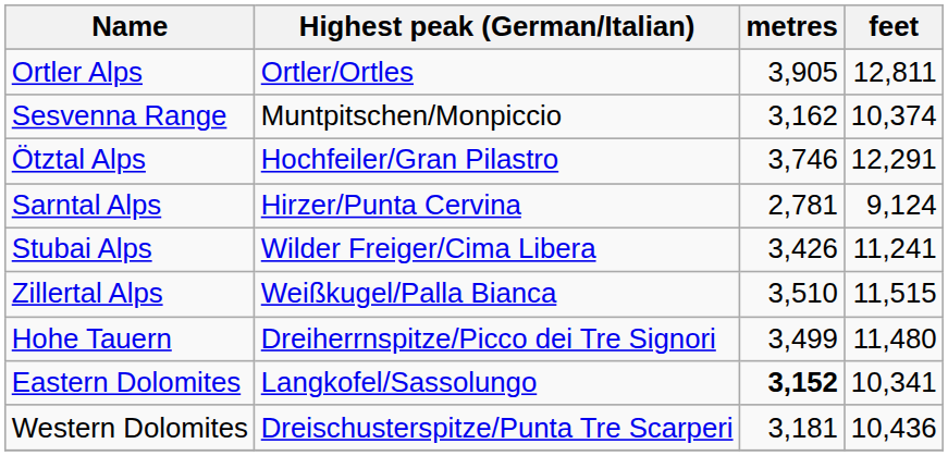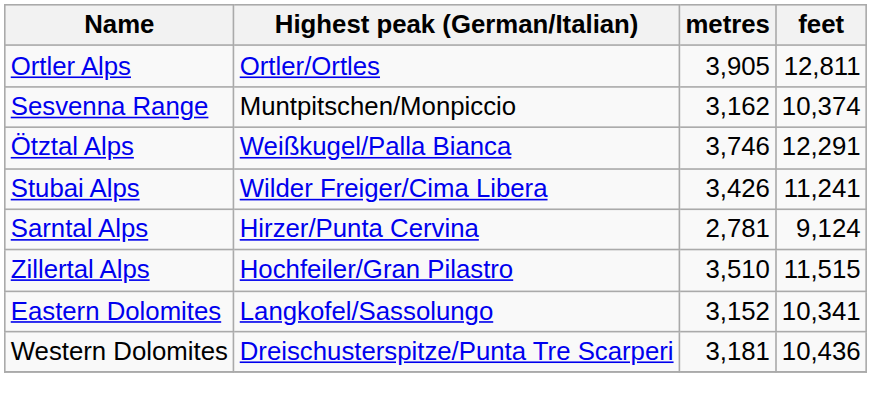Ötztal Alps | Highest peak (German/Italian): Hochfeiler/Gran Pilastro -> Weißkugel/Palla Bianca
rows swapped: Stubai Alps <-> Sarntal Alps
Zillertal Alps | Highest peak (German/Italian): Weißkugel/Palla Bianca -> Hochfeiler/Gran Pilastro
- row: Hohe Tauern | Dreiherrnspitze/Picco dei Tre Signori | 3,499 | 11,480
Eastern Dolomites | metres: bold -> normal
